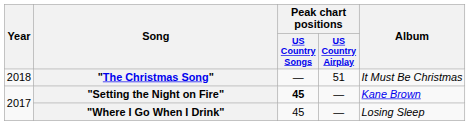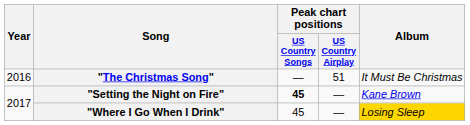"The Christmas Song" | Year: 2018 -> 2016
"Where I Go When I Drink" | Album: no background -> gold background
